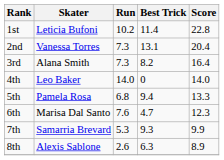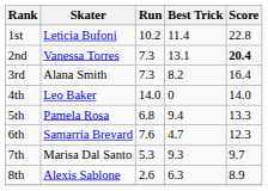2nd | Score: normal -> bold
6th | Skater: Marisa Dal Santo -> Samarria Brevard
7th | Skater: Samarria Brevard -> Marisa Dal Santo
7th | Score: 9.9 -> 9.7
